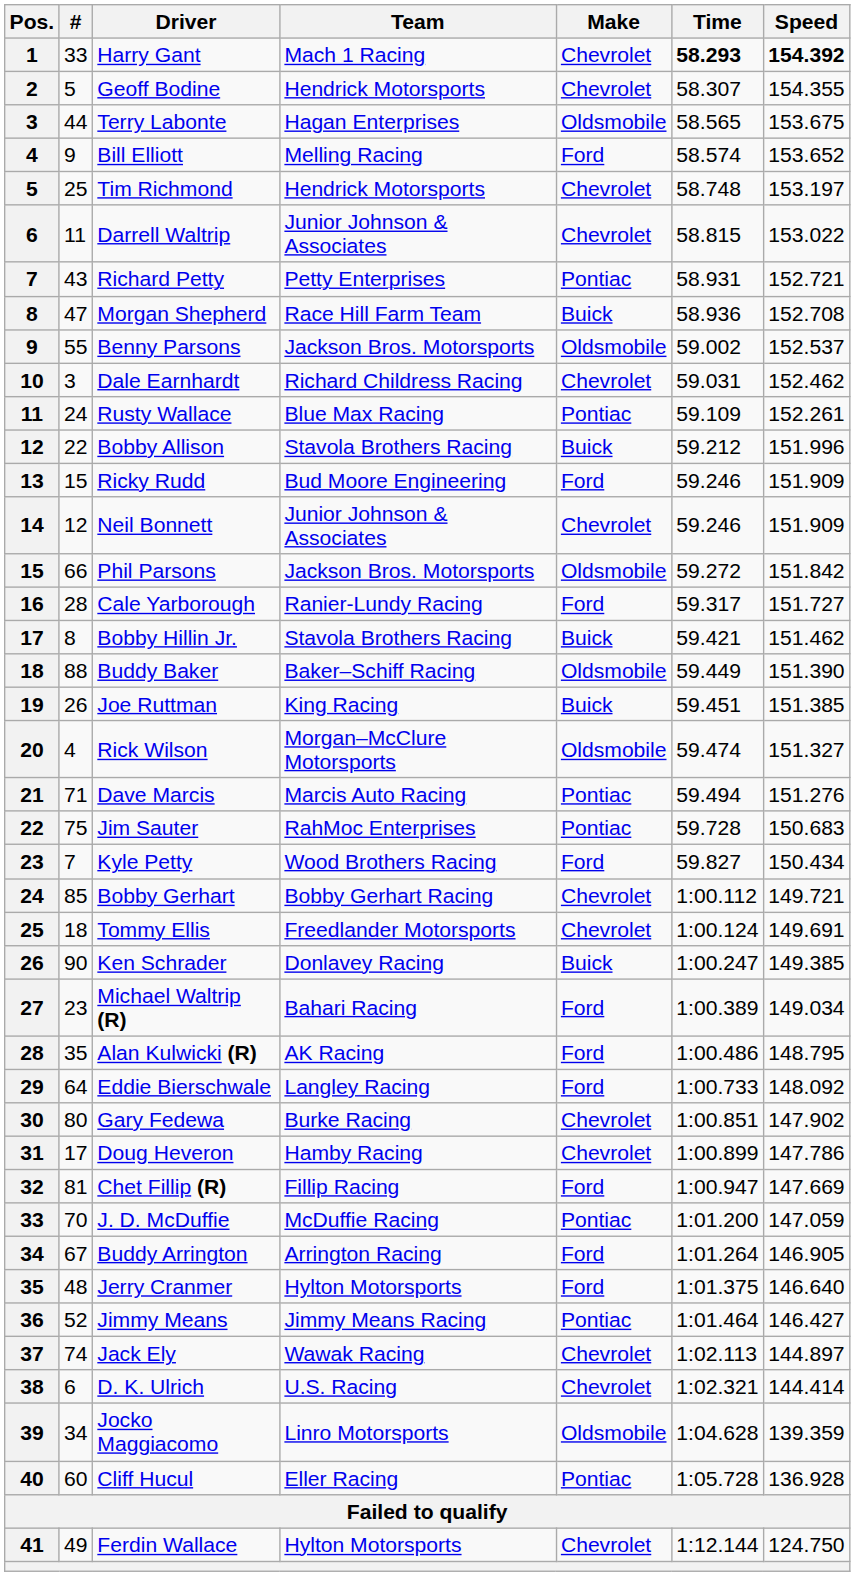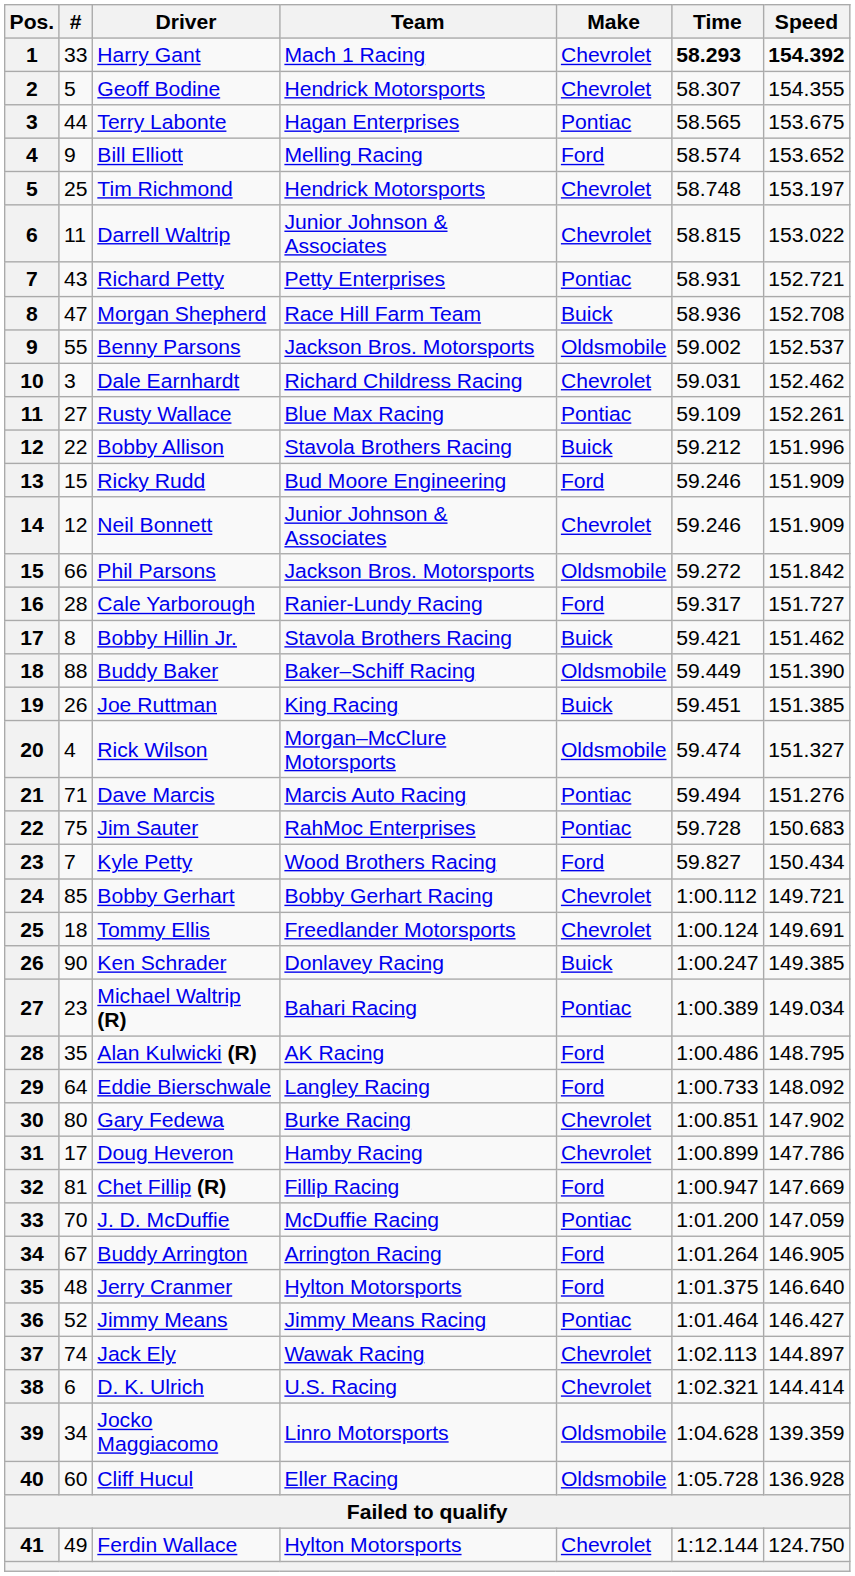Terry Labonte | Make: Oldsmobile -> Pontiac
Rusty Wallace | #: 24 -> 27
Michael Waltrip (R) | Make: Ford -> Pontiac
Cliff Hucul | Make: Pontiac -> Oldsmobile
